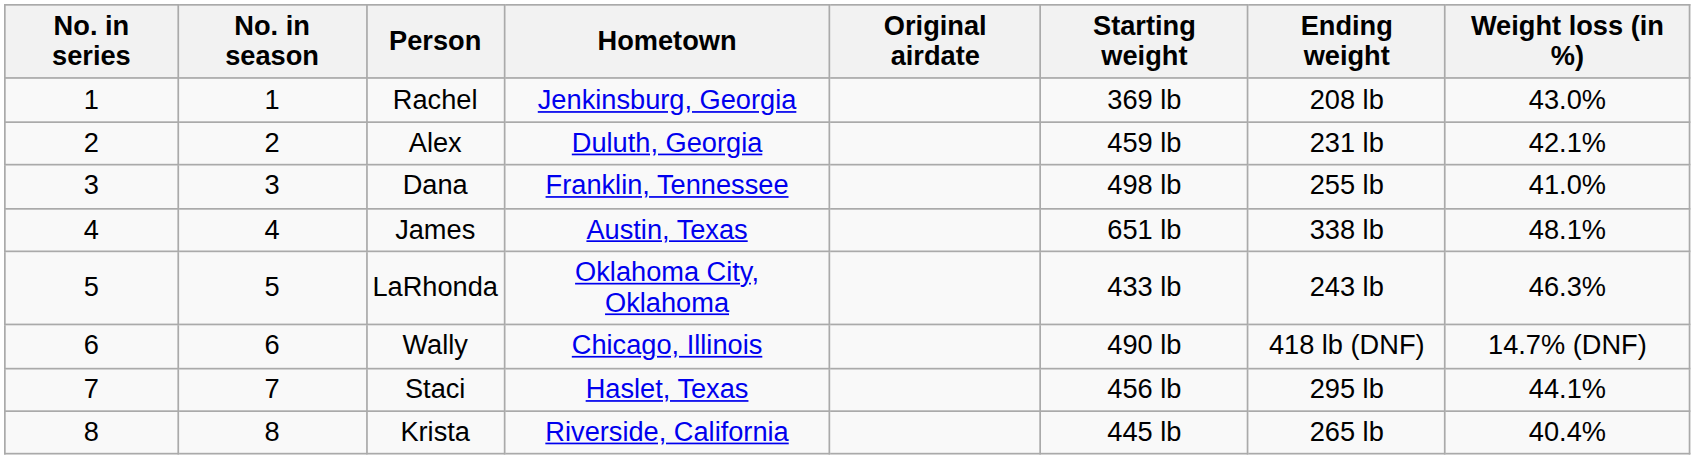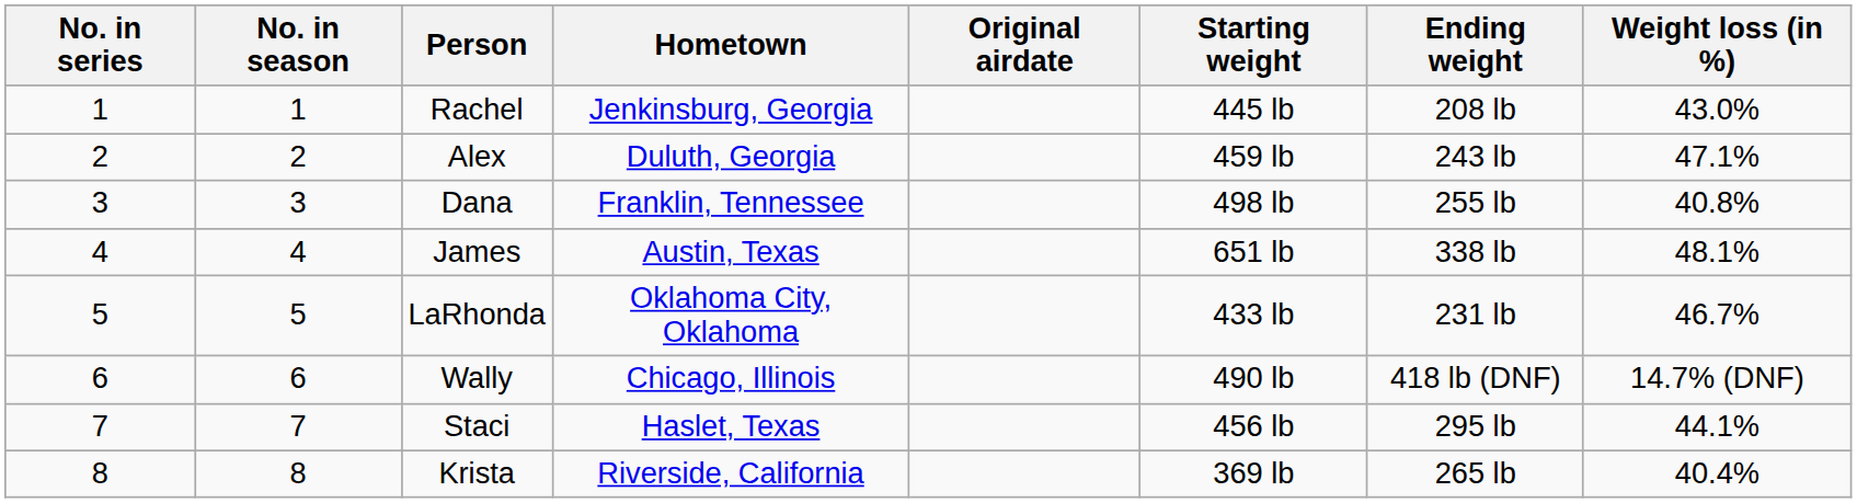Rachel | Starting weight: 369 lb -> 445 lb
Alex | Ending weight: 231 lb -> 243 lb
Alex | Weight loss (in %): 42.1% -> 47.1%
Dana | Weight loss (in %): 41.0% -> 40.8%
LaRhonda | Ending weight: 243 lb -> 231 lb
LaRhonda | Weight loss (in %): 46.3% -> 46.7%
Krista | Starting weight: 445 lb -> 369 lb
